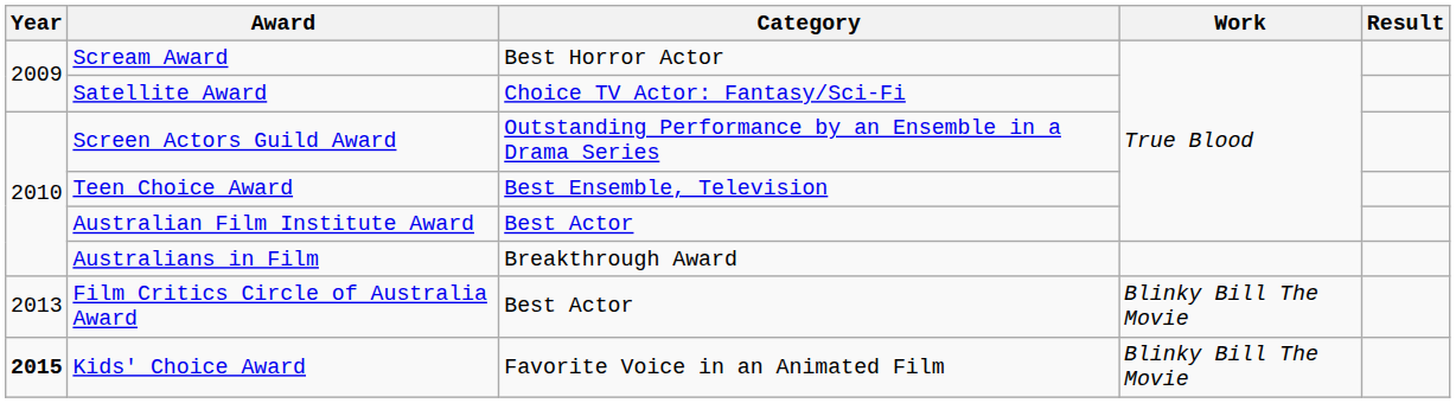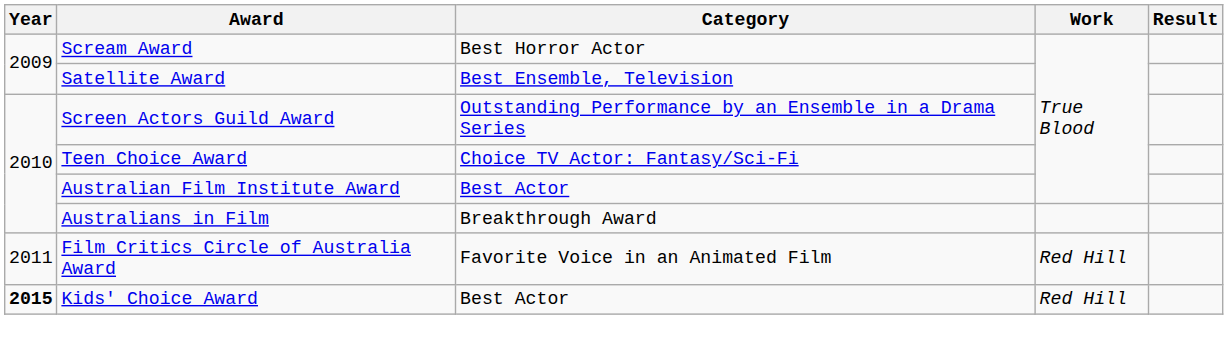Satellite Award | Category: Choice TV Actor: Fantasy/Sci-Fi -> Best Ensemble, Television
Teen Choice Award | Category: Best Ensemble, Television -> Choice TV Actor: Fantasy/Sci-Fi
Film Critics Circle of Australia Award | Year: 2013 -> 2011
Film Critics Circle of Australia Award | Category: Best Actor -> Favorite Voice in an Animated Film
Film Critics Circle of Australia Award | Work: Blinky Bill The Movie -> Red Hill
Kids' Choice Award | Category: Favorite Voice in an Animated Film -> Best Actor
Kids' Choice Award | Work: Blinky Bill The Movie -> Red Hill
